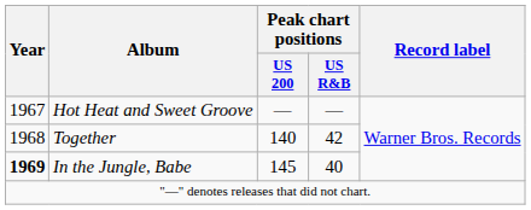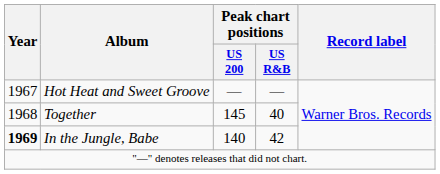Together | Peak chart positions / US 200: 140 -> 145
Together | Peak chart positions / US R&B: 42 -> 40
In the Jungle, Babe | Peak chart positions / US 200: 145 -> 140
In the Jungle, Babe | Peak chart positions / US R&B: 40 -> 42
